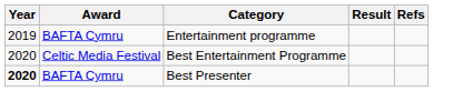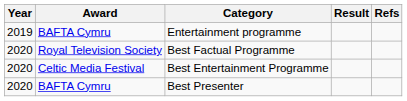+ row: 2020 | Royal Television Society | Best Factual Programme
Best Presenter | Year: bold -> normal
